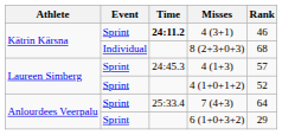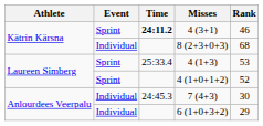4 (1+3) | Time: 24:45.3 -> 25:33.4
4 (1+3) | Rank: 57 -> 53
7 (4+3) | Event: Sprint -> Individual
7 (4+3) | Time: 25:33.4 -> 24:45.3
7 (4+3) | Rank: 64 -> 30
6 (1+0+3+2) | Event: Sprint -> Individual
